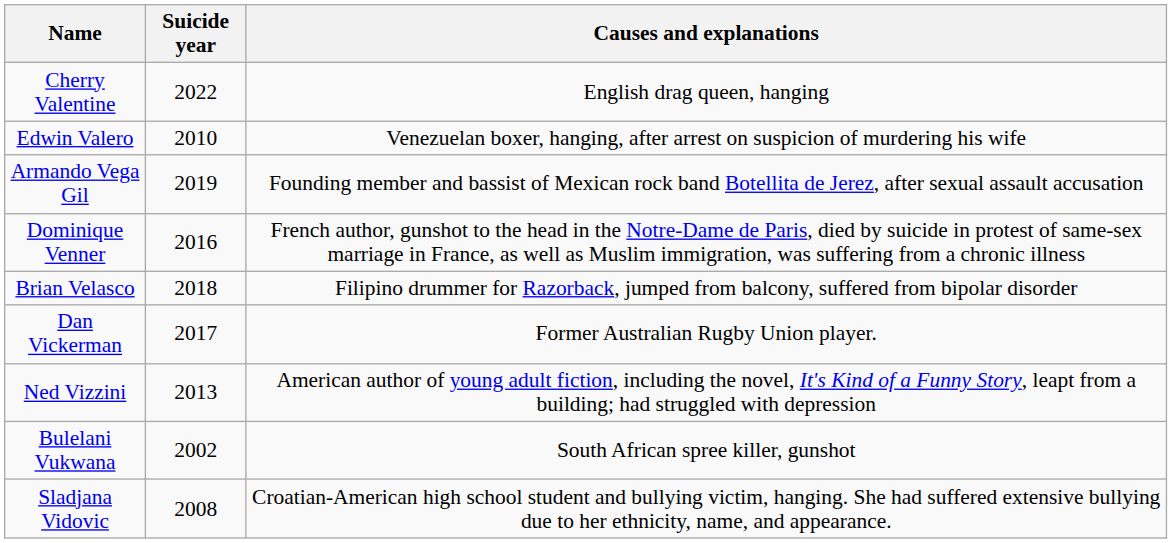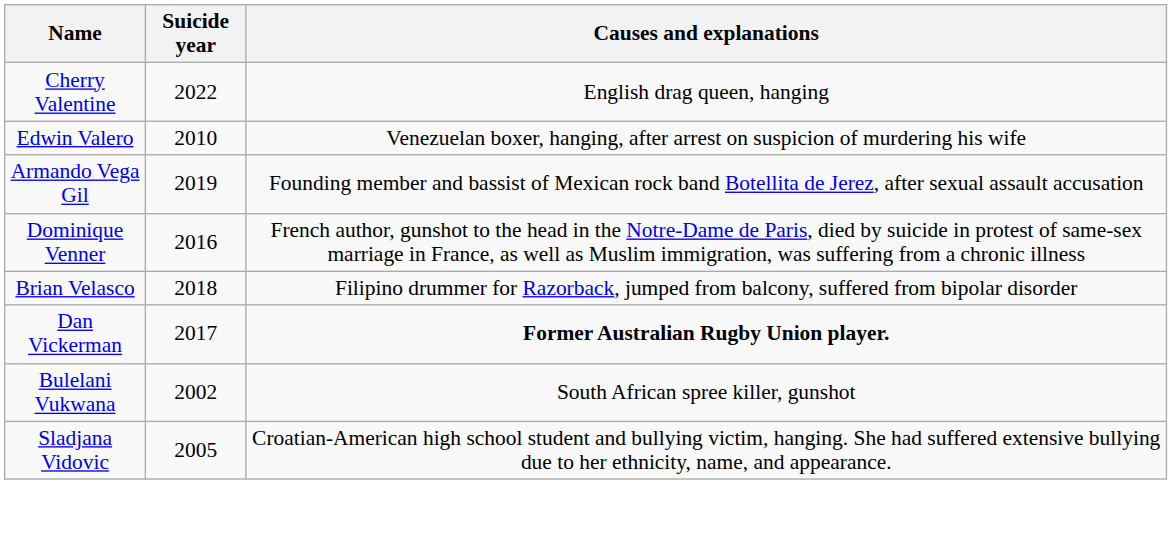Dan Vickerman | Causes and explanations: normal -> bold
- row: Ned Vizzini | 2013 | American author of young adult fiction, including the novel, It's Kind of a Funny Story, leapt from a building; had struggled with depression
Sladjana Vidovic | Suicide year: 2008 -> 2005
